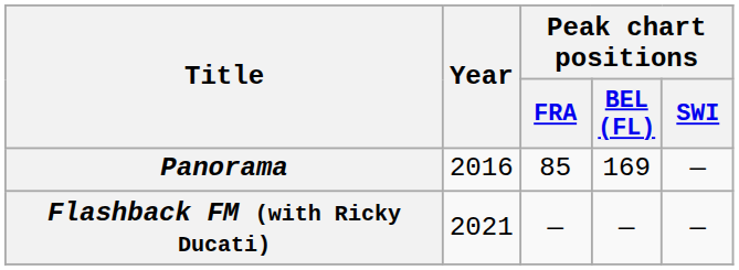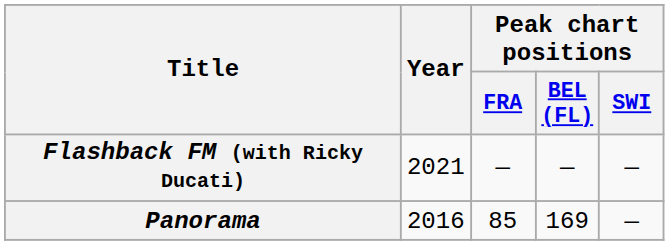rows swapped: Panorama <-> Flashback FM (with Ricky Ducati)
